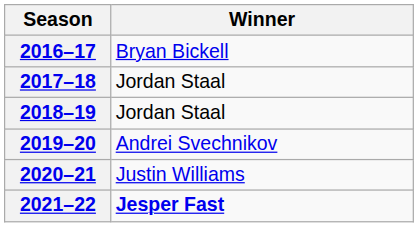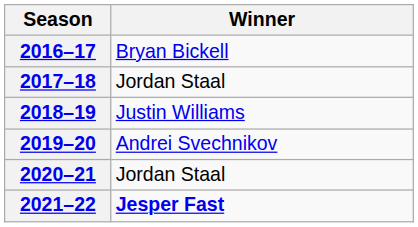2018–19 | Winner: Jordan Staal -> Justin Williams
2020–21 | Winner: Justin Williams -> Jordan Staal
